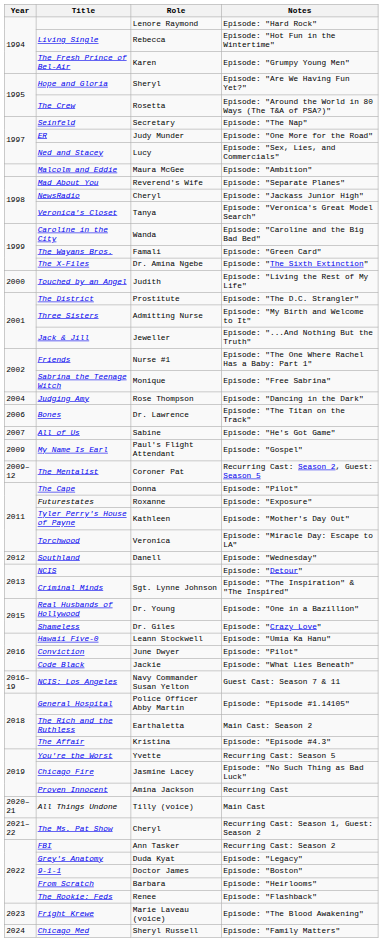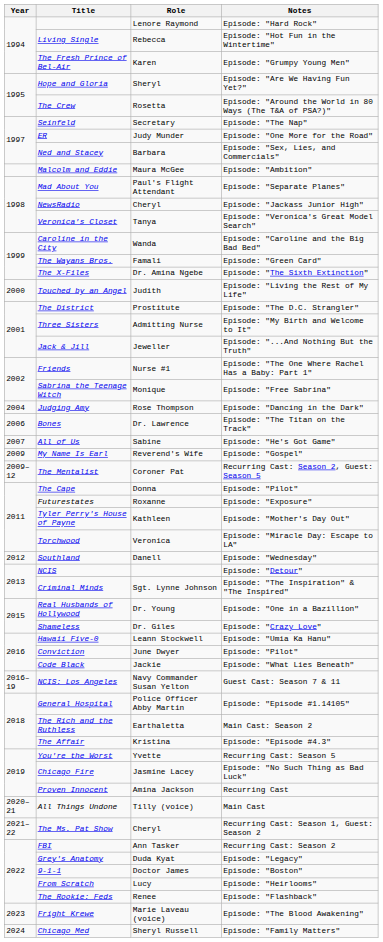Ned and Stacey | Role: Lucy -> Barbara
Mad About You | Role: Reverend's Wife -> Paul's Flight Attendant
My Name Is Earl | Role: Paul's Flight Attendant -> Reverend's Wife
From Scratch | Role: Barbara -> Lucy
